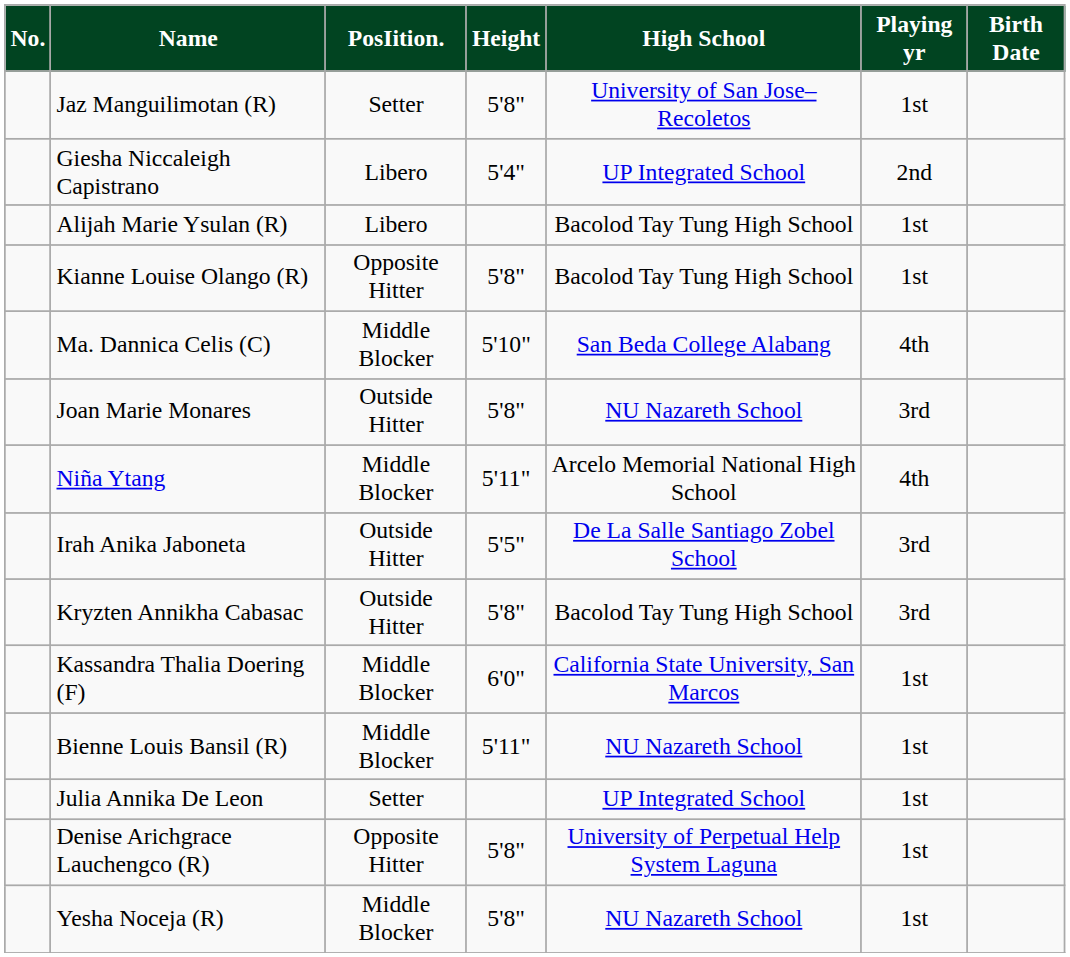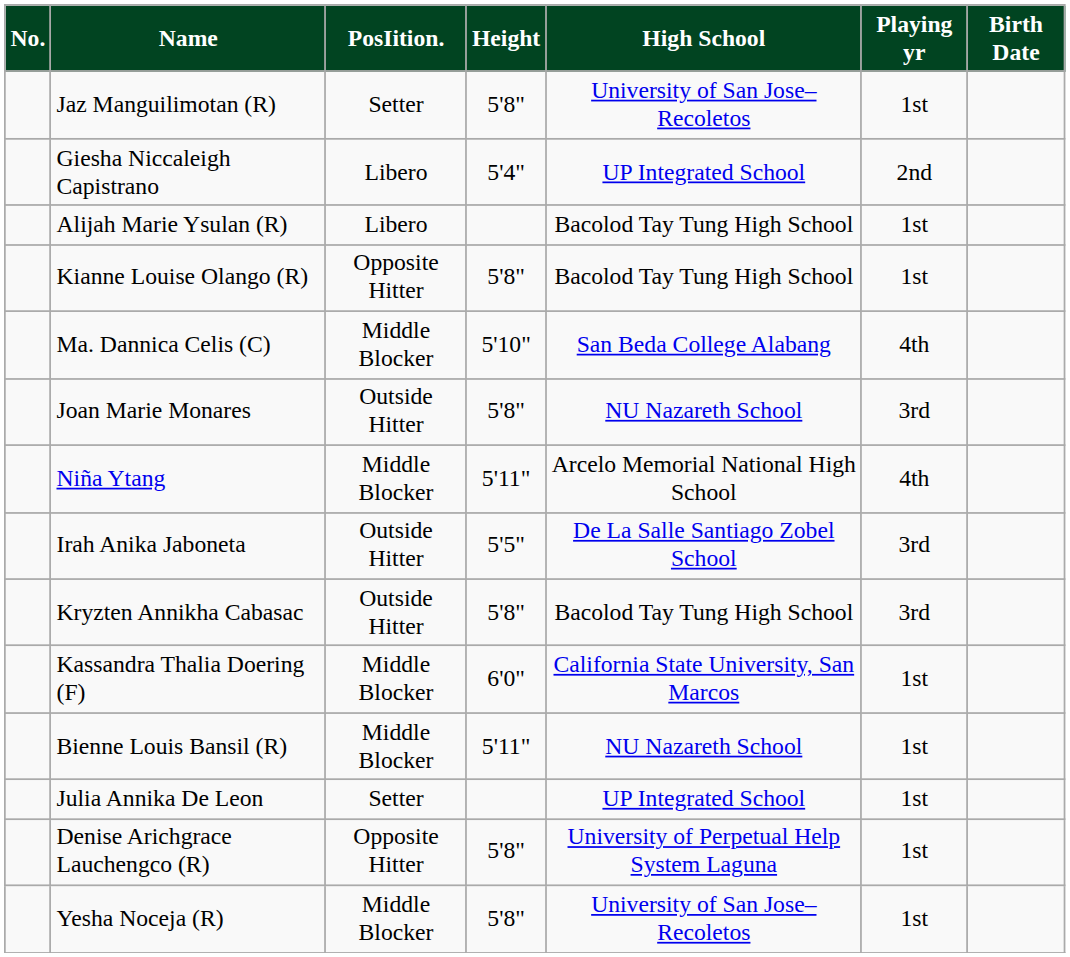Yesha Noceja (R) | High School: NU Nazareth School -> University of San Jose–Recoletos
